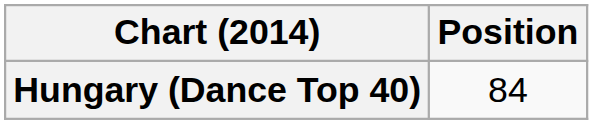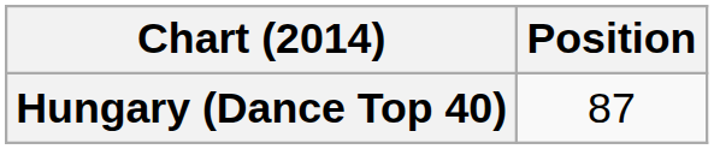Hungary (Dance Top 40) | Position: 84 -> 87
